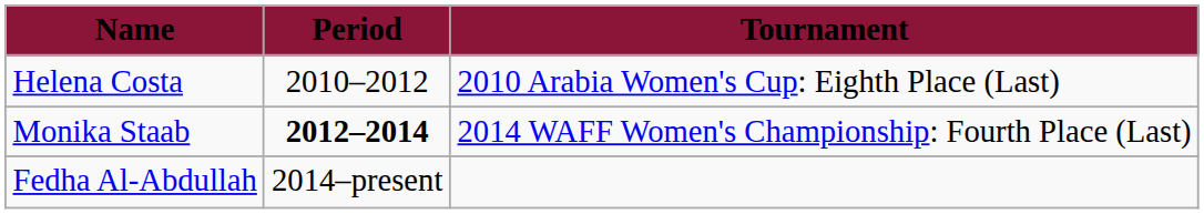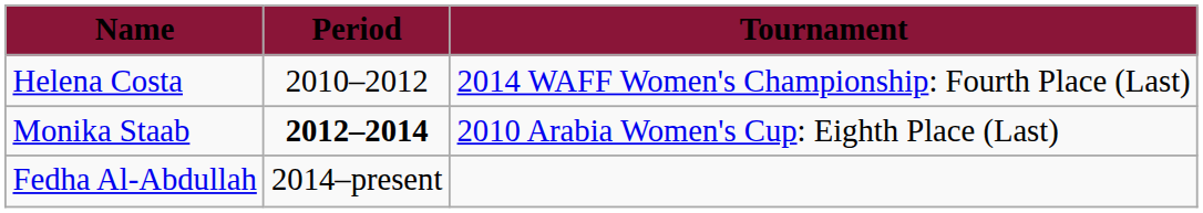Helena Costa | Tournament: 2010 Arabia Women's Cup: Eighth Place (Last) -> 2014 WAFF Women's Championship: Fourth Place (Last)
Monika Staab | Tournament: 2014 WAFF Women's Championship: Fourth Place (Last) -> 2010 Arabia Women's Cup: Eighth Place (Last)
